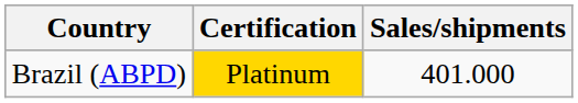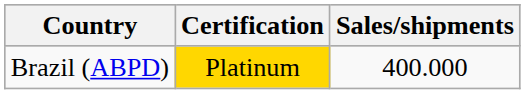Brazil (ABPD) | Sales/shipments: 401.000 -> 400.000
